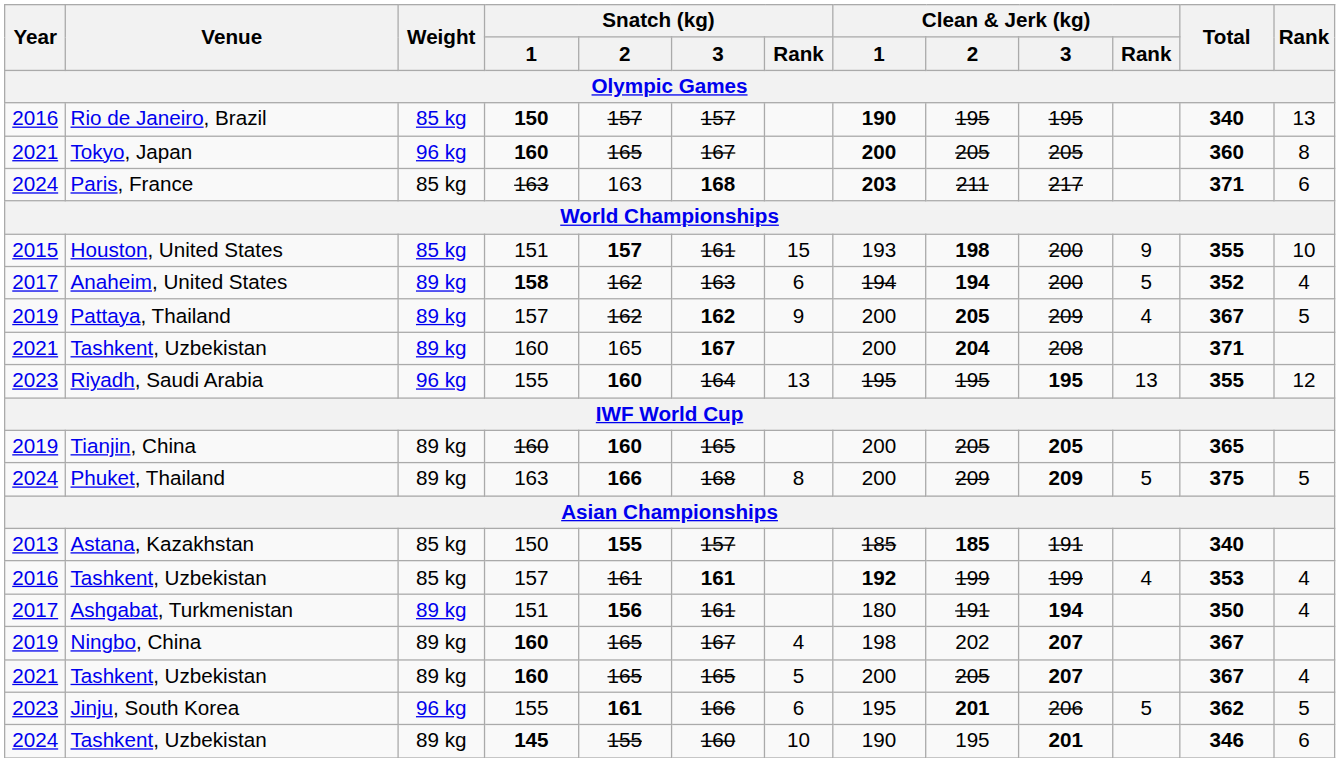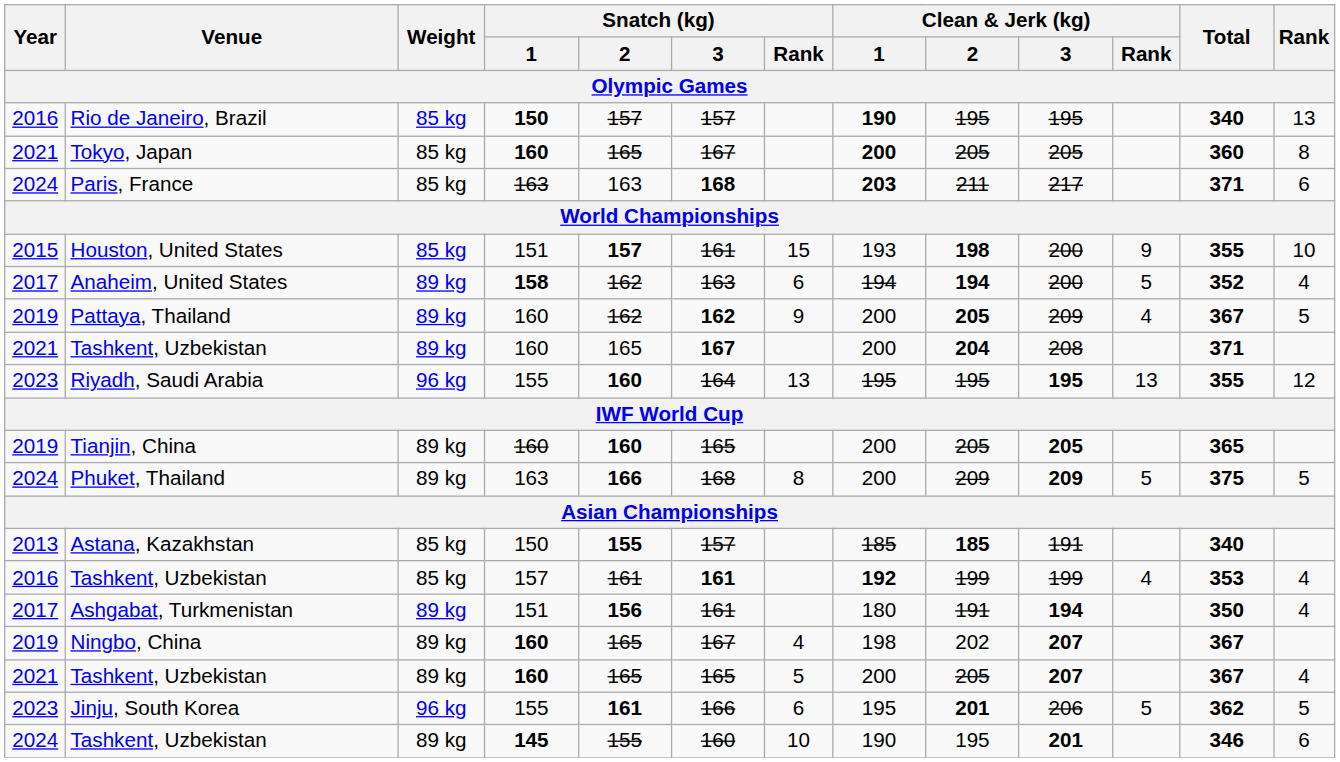Tokyo, Japan | Weight: 96 kg -> 85 kg
Pattaya, Thailand | Snatch (kg) / 1: 157 -> 160
